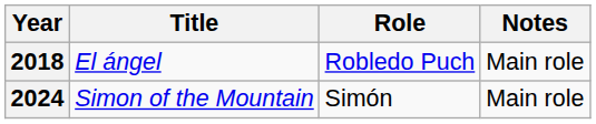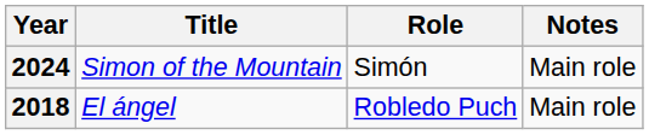rows swapped: 2018 <-> 2024
